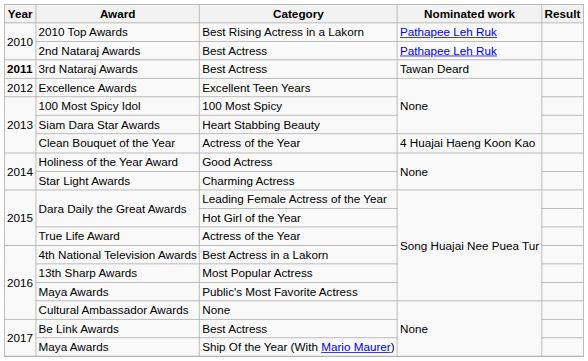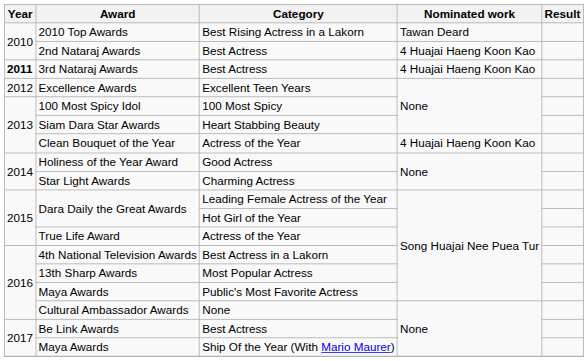2010 Top Awards | Nominated work: Pathapee Leh Ruk -> Tawan Deard
2nd Nataraj Awards | Nominated work: Pathapee Leh Ruk -> 4 Huajai Haeng Koon Kao
3rd Nataraj Awards | Nominated work: Tawan Deard -> 4 Huajai Haeng Koon Kao
